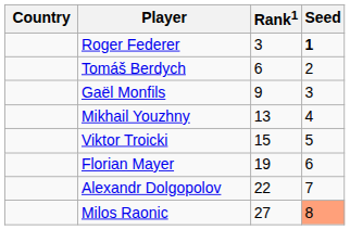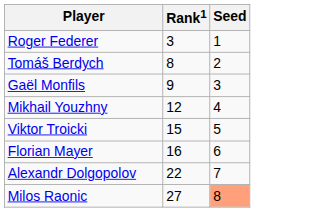- column: Country
Roger Federer | Seed: bold -> normal
Tomáš Berdych | Rank1: 6 -> 8
Mikhail Youzhny | Rank1: 13 -> 12
Florian Mayer | Rank1: 19 -> 16
